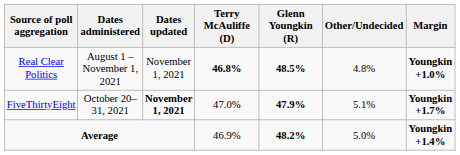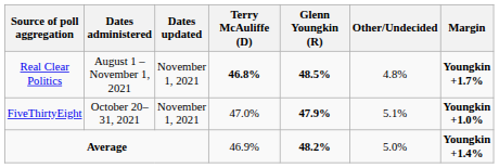Real Clear Politics | Margin: Youngkin +1.0% -> Youngkin +1.7%
FiveThirtyEight | Dates updated: bold -> normal
FiveThirtyEight | Margin: Youngkin +1.7% -> Youngkin +1.0%
